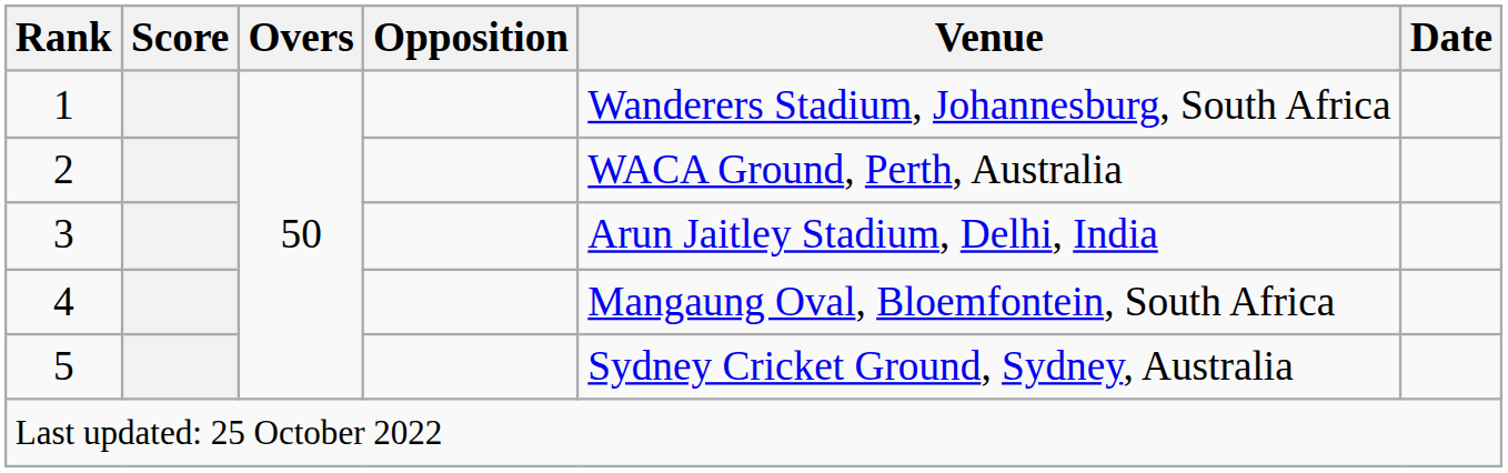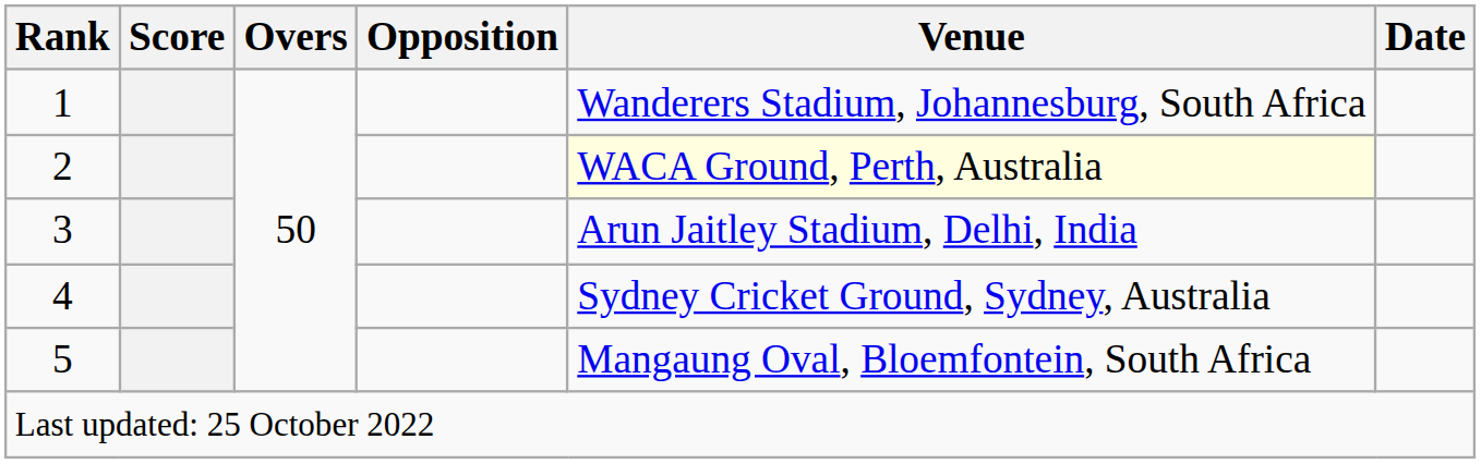2 | Venue: no background -> lightyellow background
4 | Venue: Mangaung Oval, Bloemfontein, South Africa -> Sydney Cricket Ground, Sydney, Australia
5 | Venue: Sydney Cricket Ground, Sydney, Australia -> Mangaung Oval, Bloemfontein, South Africa
